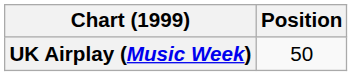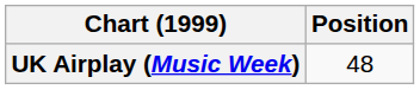UK Airplay (Music Week) | Position: 50 -> 48
